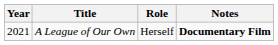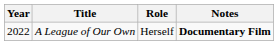A League of Our Own | Year: 2021 -> 2022
